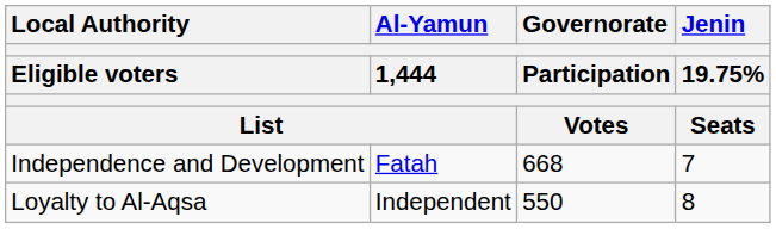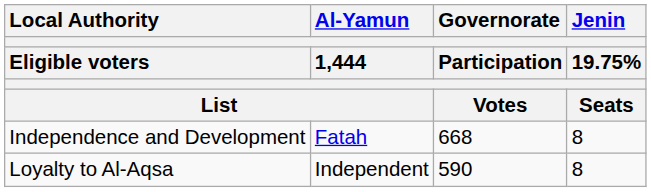Independence and Development | Jenin / 19.75% / Seats: 7 -> 8
Loyalty to Al-Aqsa | Governorate / Participation / Votes: 550 -> 590
